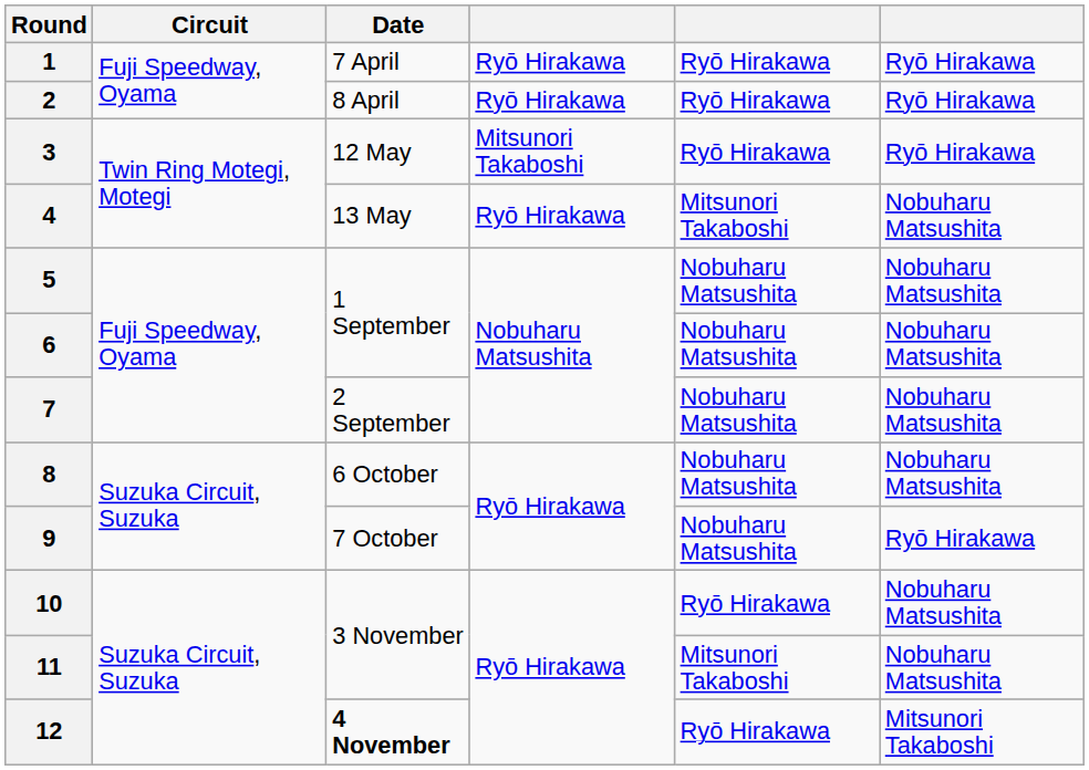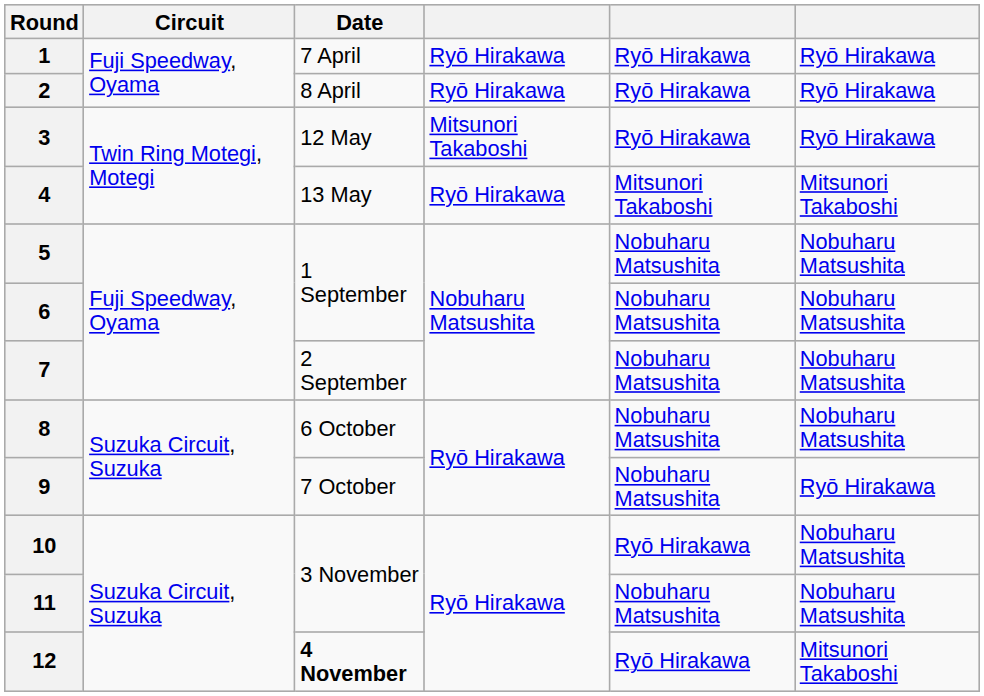4 | column 6: Nobuharu Matsushita -> Mitsunori Takaboshi
11 | column 5: Mitsunori Takaboshi -> Nobuharu Matsushita
